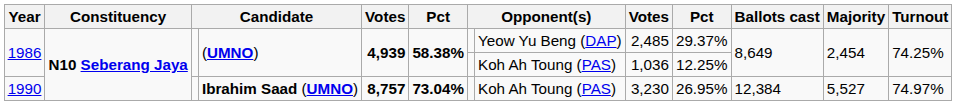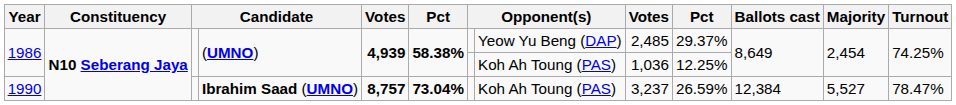1990 | column 9: 3,230 -> 3,237
1990 | column 10: 26.95% -> 26.59%
1990 | Turnout: 74.97% -> 78.47%
